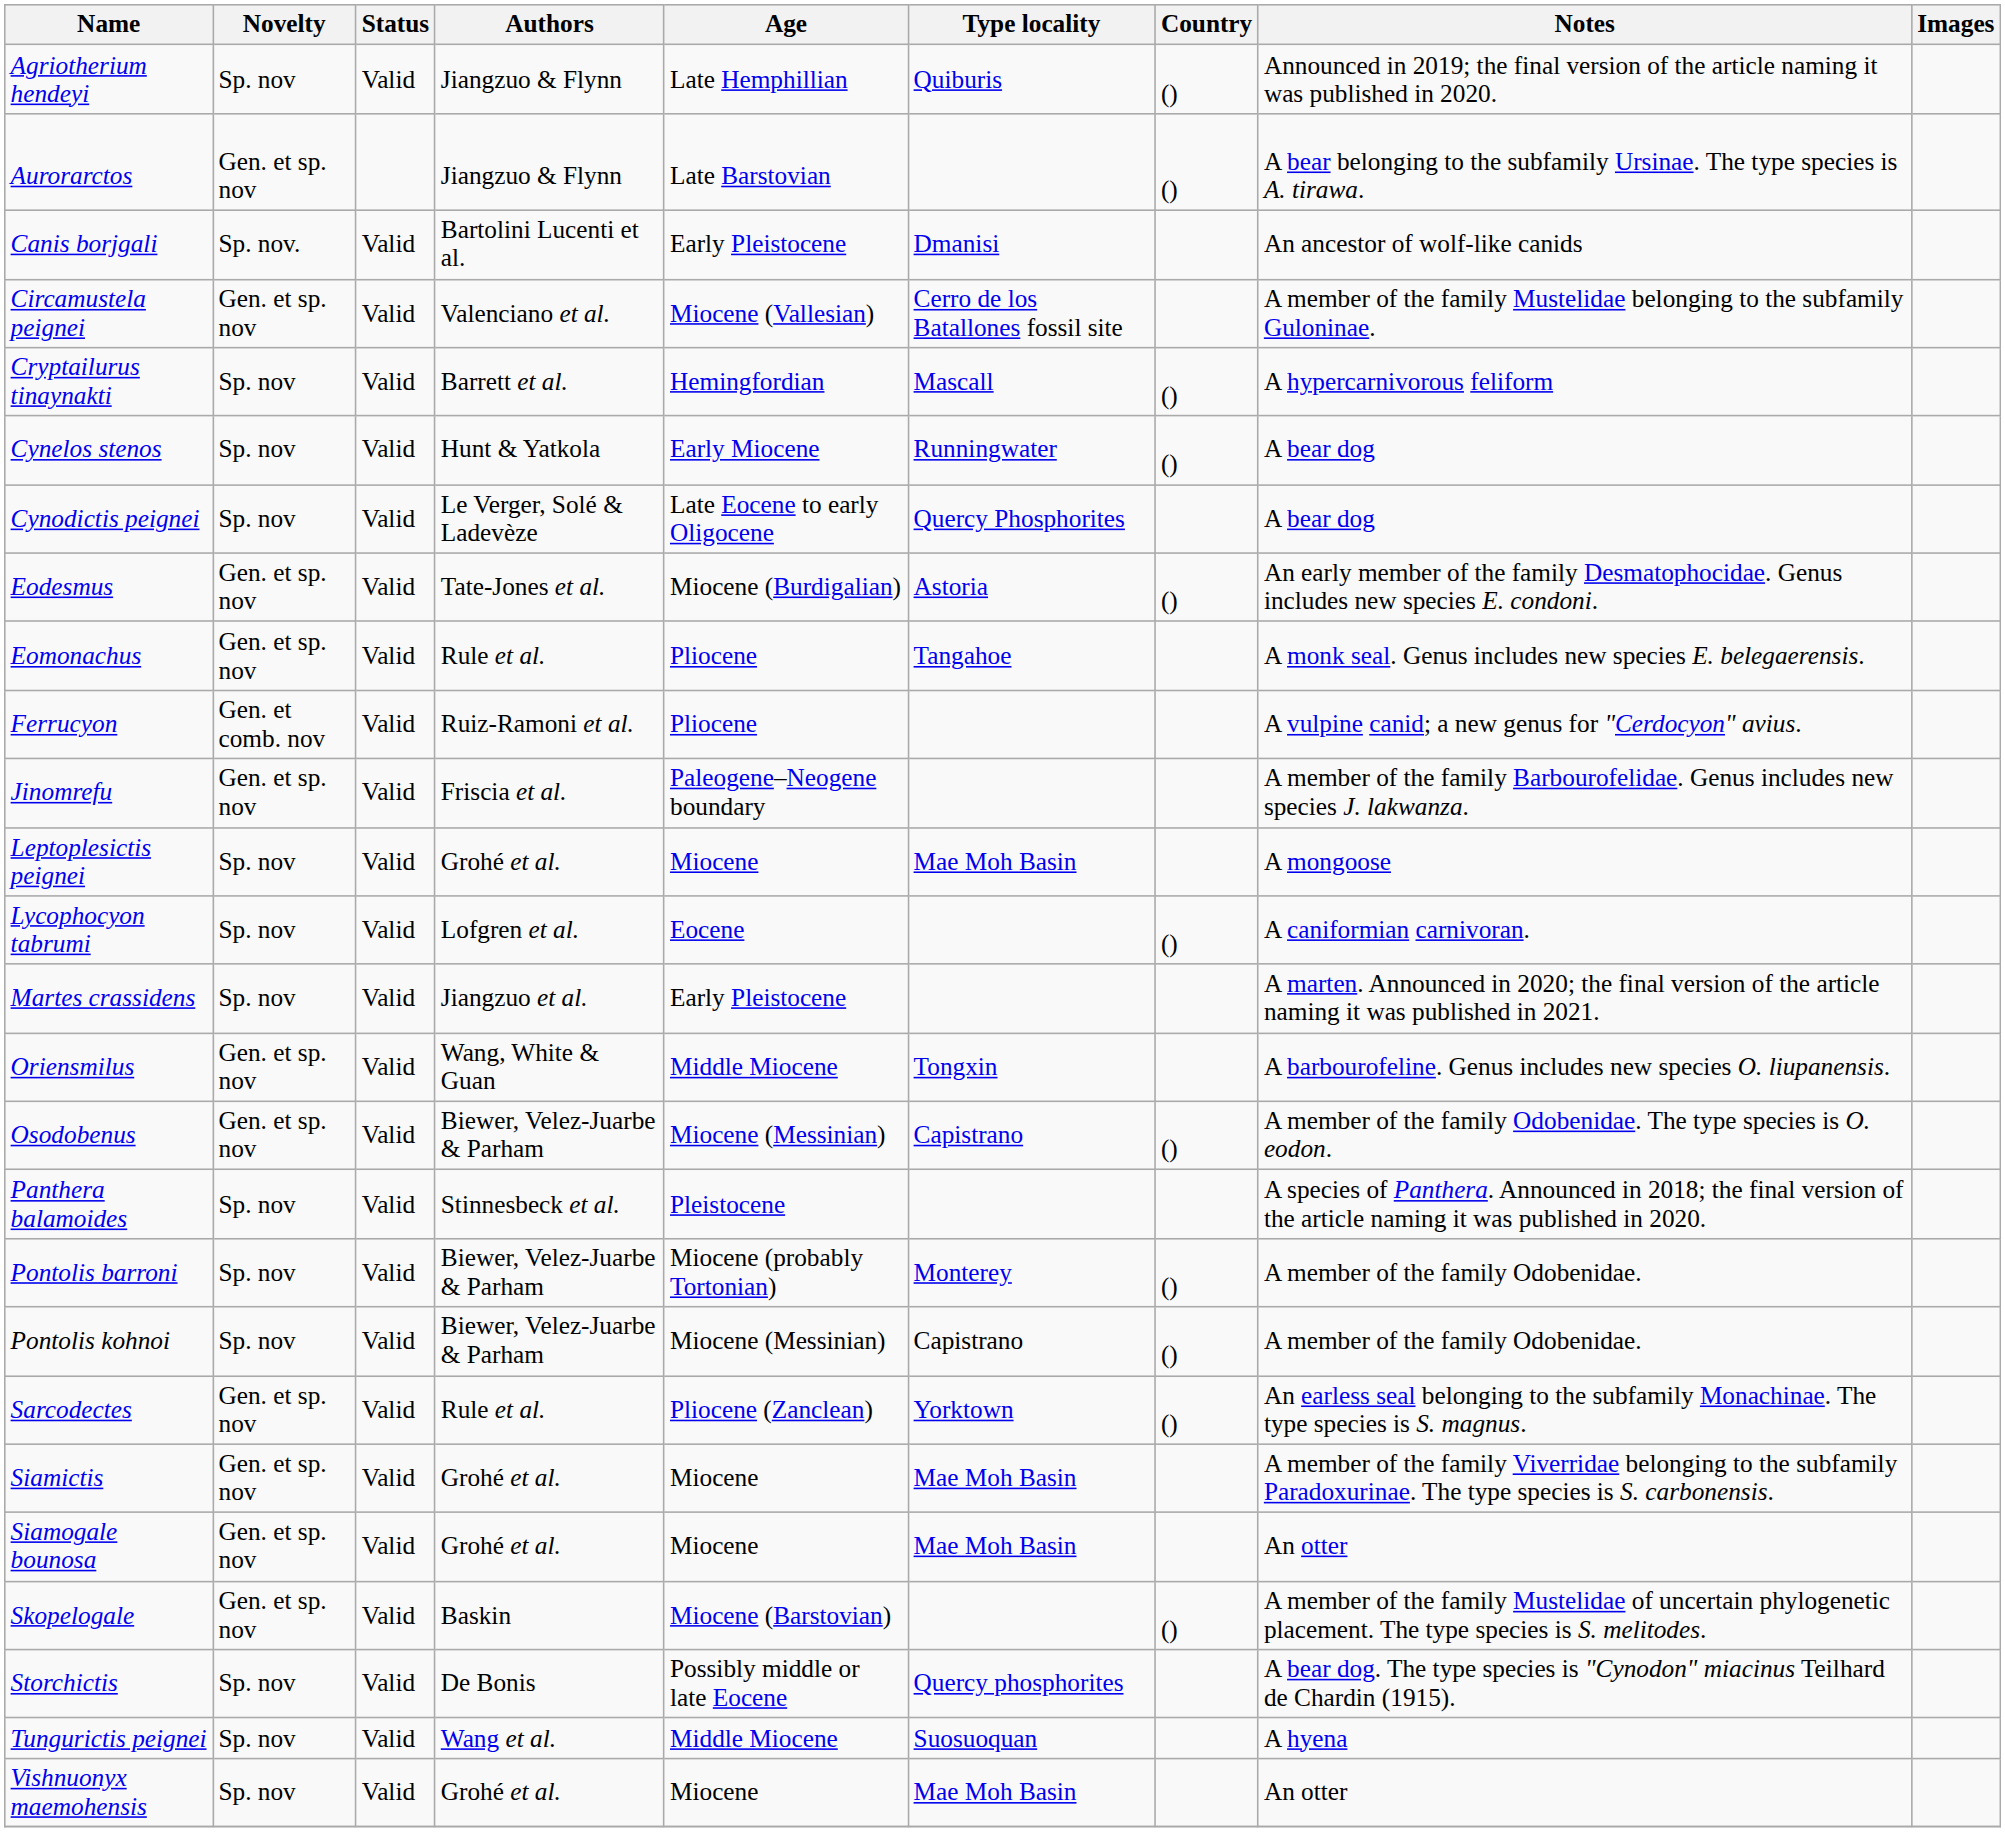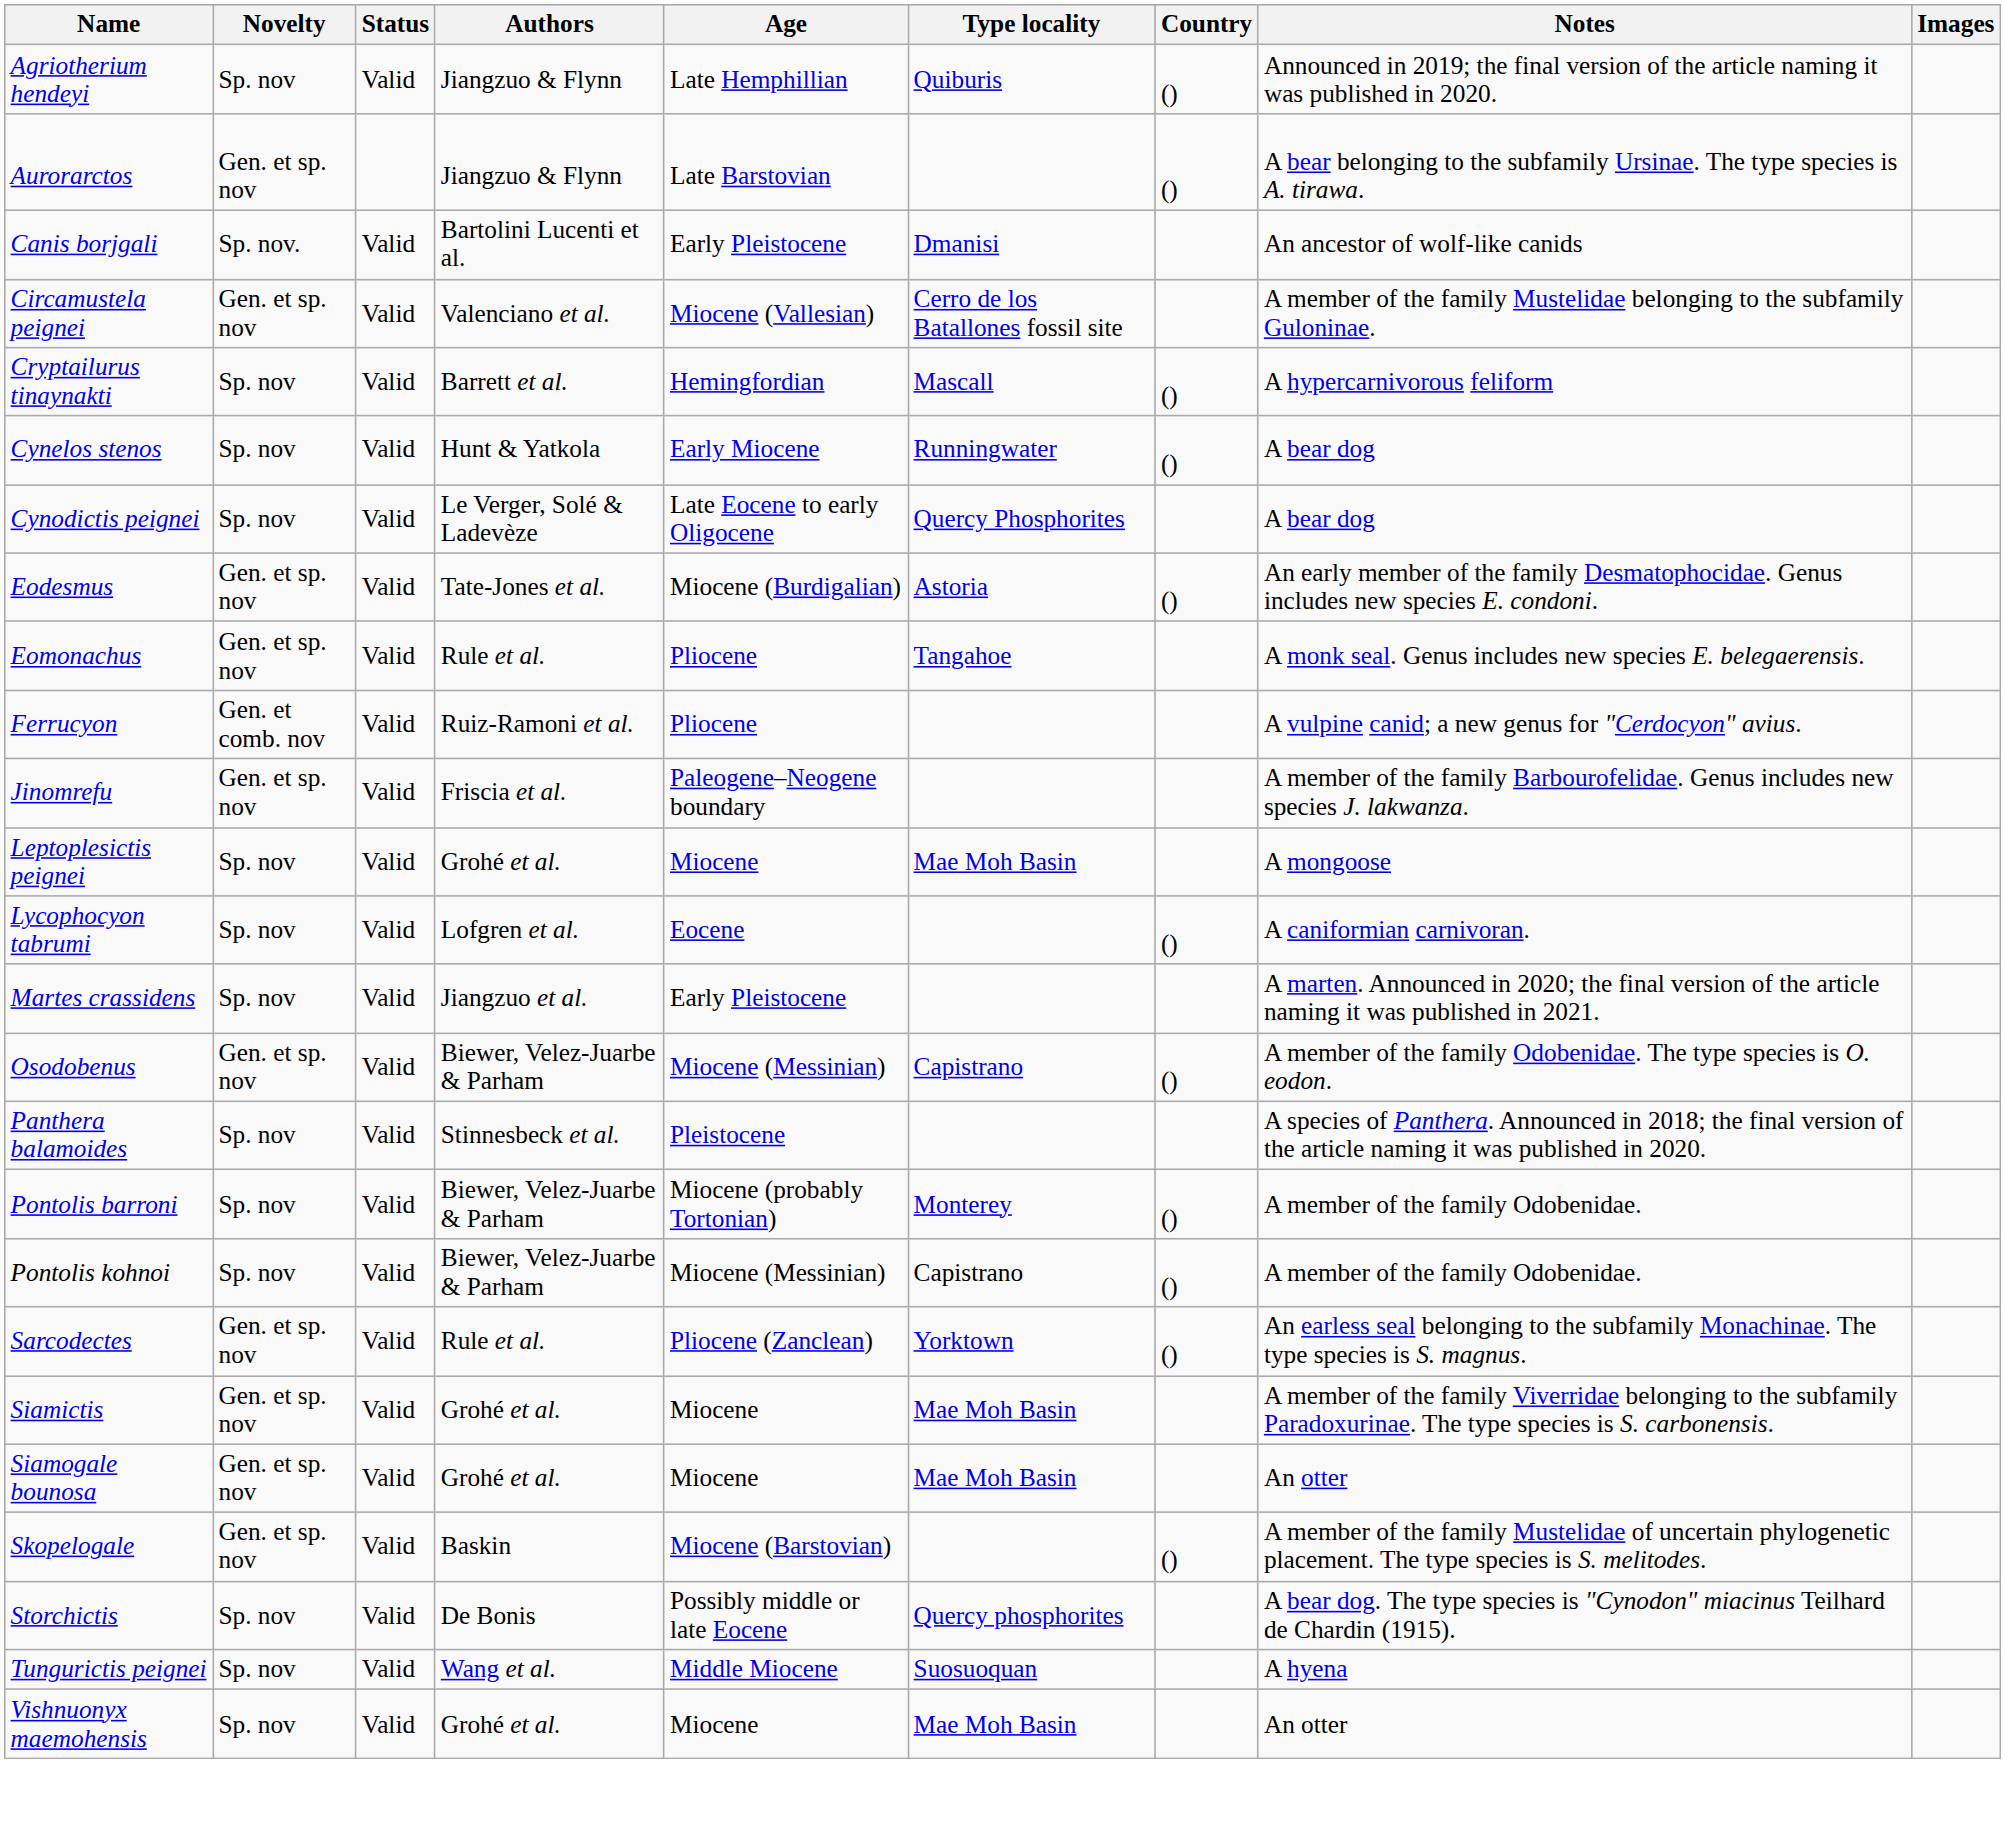- row: Oriensmilus | Gen. et sp. nov | Valid | Wang, White & Guan | Middle Miocene | Tongxin | A barbourofeline. Genus includes new species O. liupanensis.
